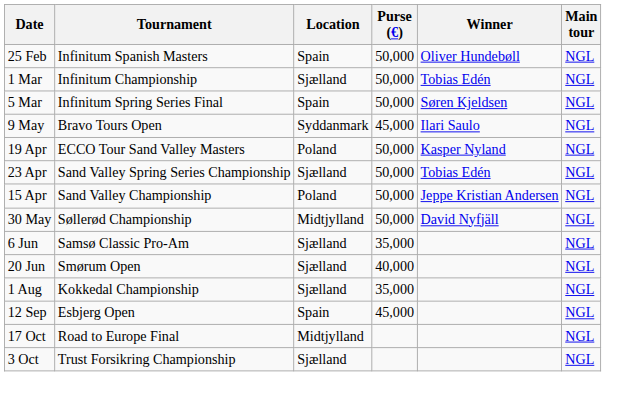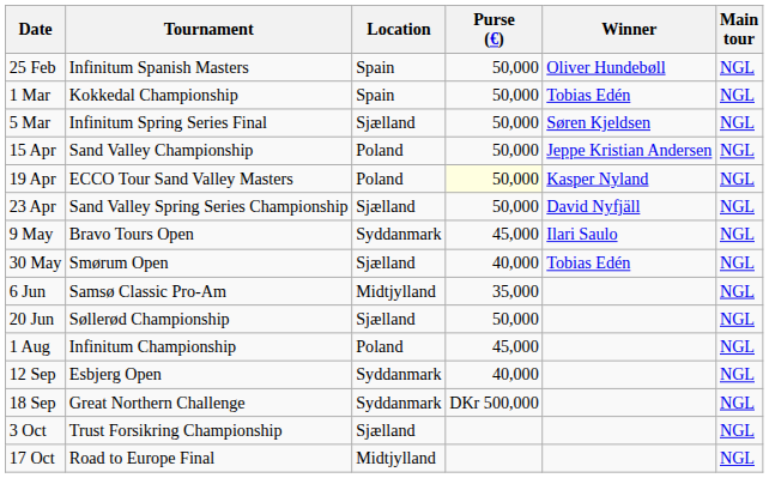1 Mar | Tournament: Infinitum Championship -> Kokkedal Championship
1 Mar | Location: Sjælland -> Spain
5 Mar | Location: Spain -> Sjælland
rows swapped: 15 Apr <-> 9 May
19 Apr | Purse (€): no background -> lightyellow background
23 Apr | Winner: Tobias Edén -> David Nyfjäll
30 May | Tournament: Søllerød Championship -> Smørum Open
30 May | Location: Midtjylland -> Sjælland
30 May | Purse (€): 50,000 -> 40,000
30 May | Winner: David Nyfjäll -> Tobias Edén
6 Jun | Location: Sjælland -> Midtjylland
20 Jun | Tournament: Smørum Open -> Søllerød Championship
20 Jun | Purse (€): 40,000 -> 50,000
1 Aug | Tournament: Kokkedal Championship -> Infinitum Championship
1 Aug | Location: Sjælland -> Poland
1 Aug | Purse (€): 35,000 -> 45,000
12 Sep | Location: Spain -> Syddanmark
12 Sep | Purse (€): 45,000 -> 40,000
+ row: 18 Sep | Great Northern Challenge | Syddanmark | DKr 500,000 | NGL
rows swapped: 3 Oct <-> 17 Oct
